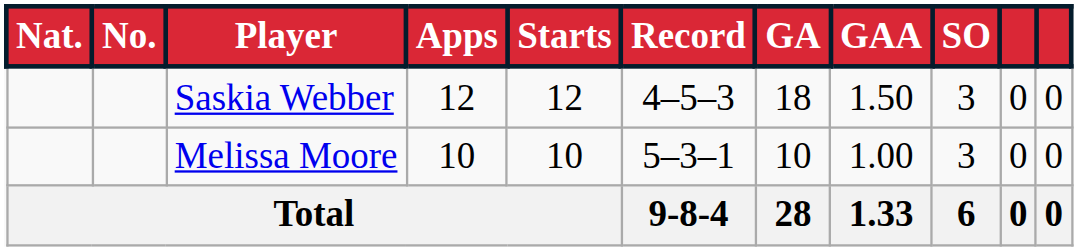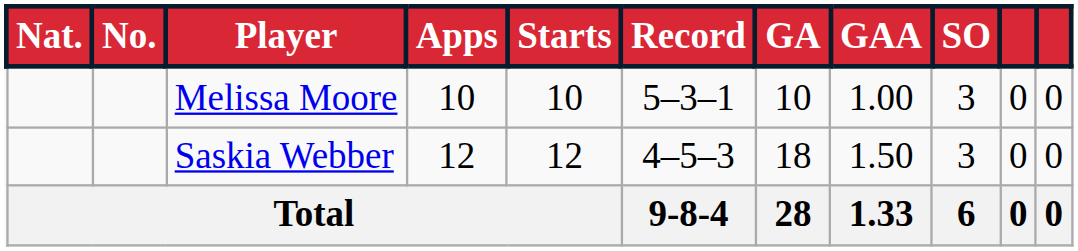rows swapped: Melissa Moore <-> Saskia Webber
